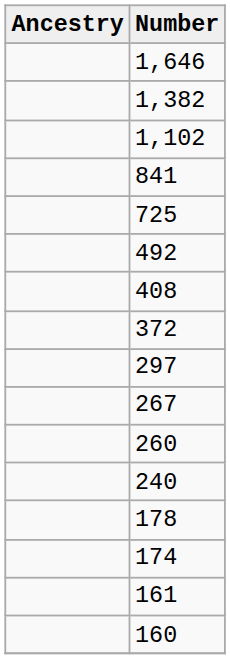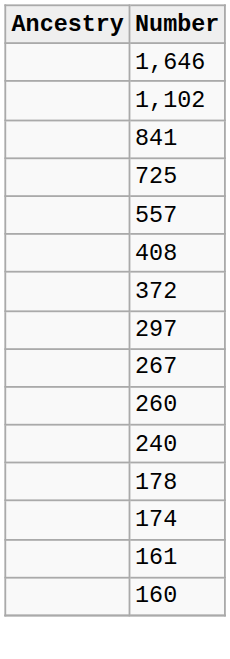- row: 1,382
+ row: 557
- row: 492
